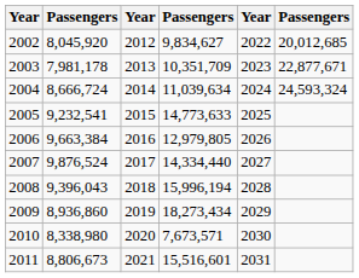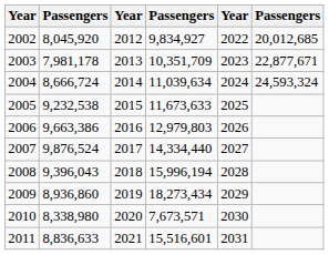2002 | column 4: 9,834,627 -> 9,834,927
2005 | column 2: 9,232,541 -> 9,232,538
2005 | column 4: 14,773,633 -> 11,673,633
2006 | column 2: 9,663,384 -> 9,663,386
2006 | column 4: 12,979,805 -> 12,979,803
2011 | column 2: 8,806,673 -> 8,836,633
